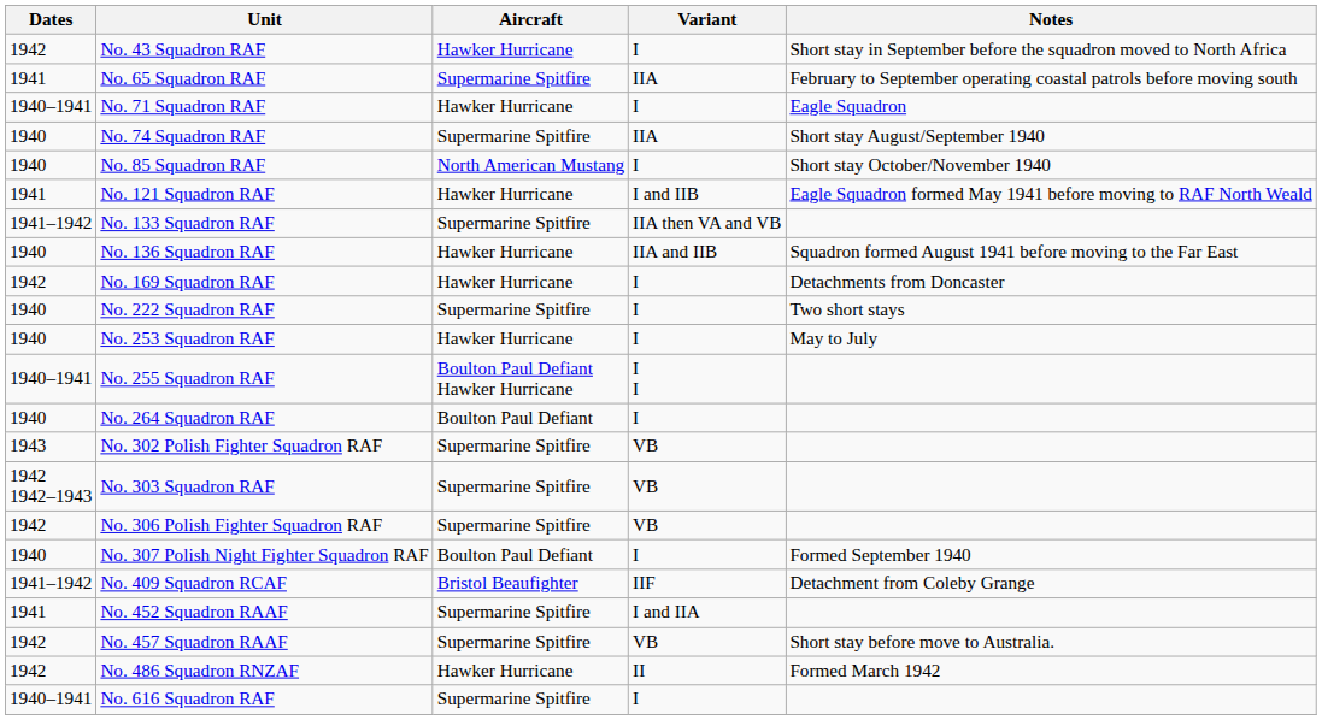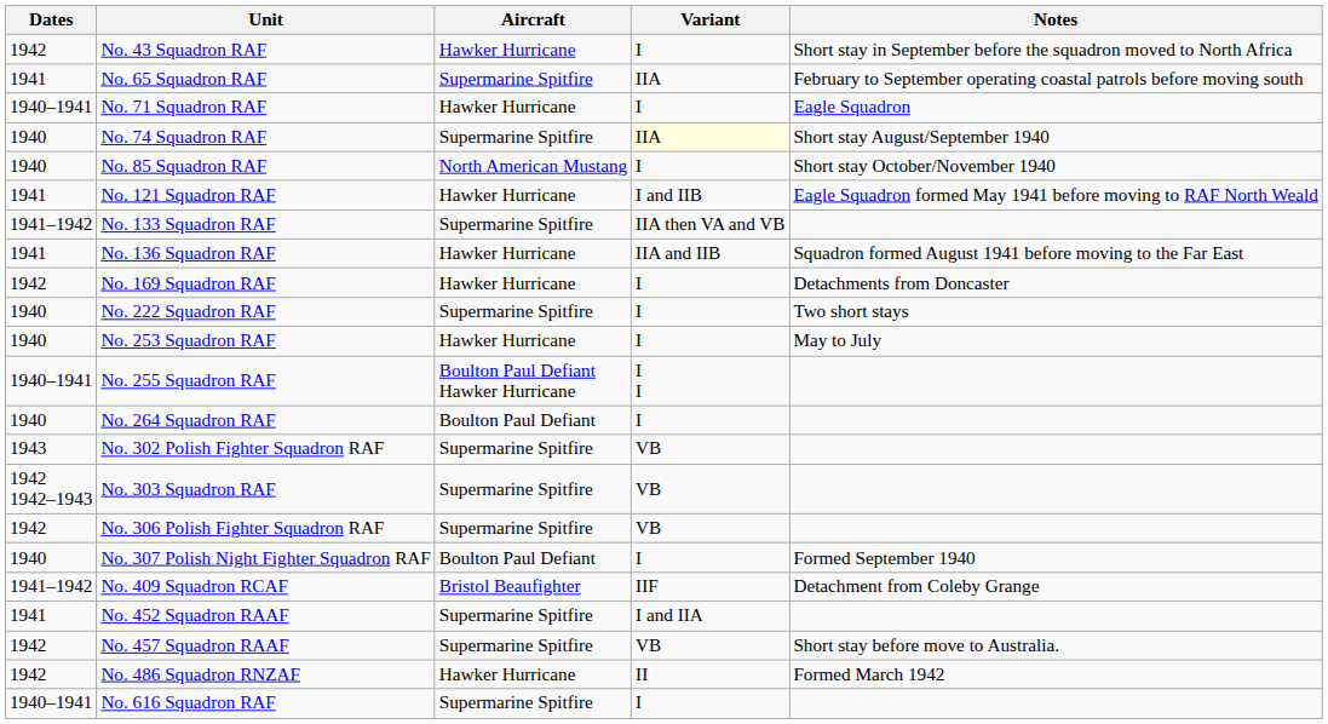No. 74 Squadron RAF | Variant: no background -> lightyellow background
No. 136 Squadron RAF | Dates: 1940 -> 1941
